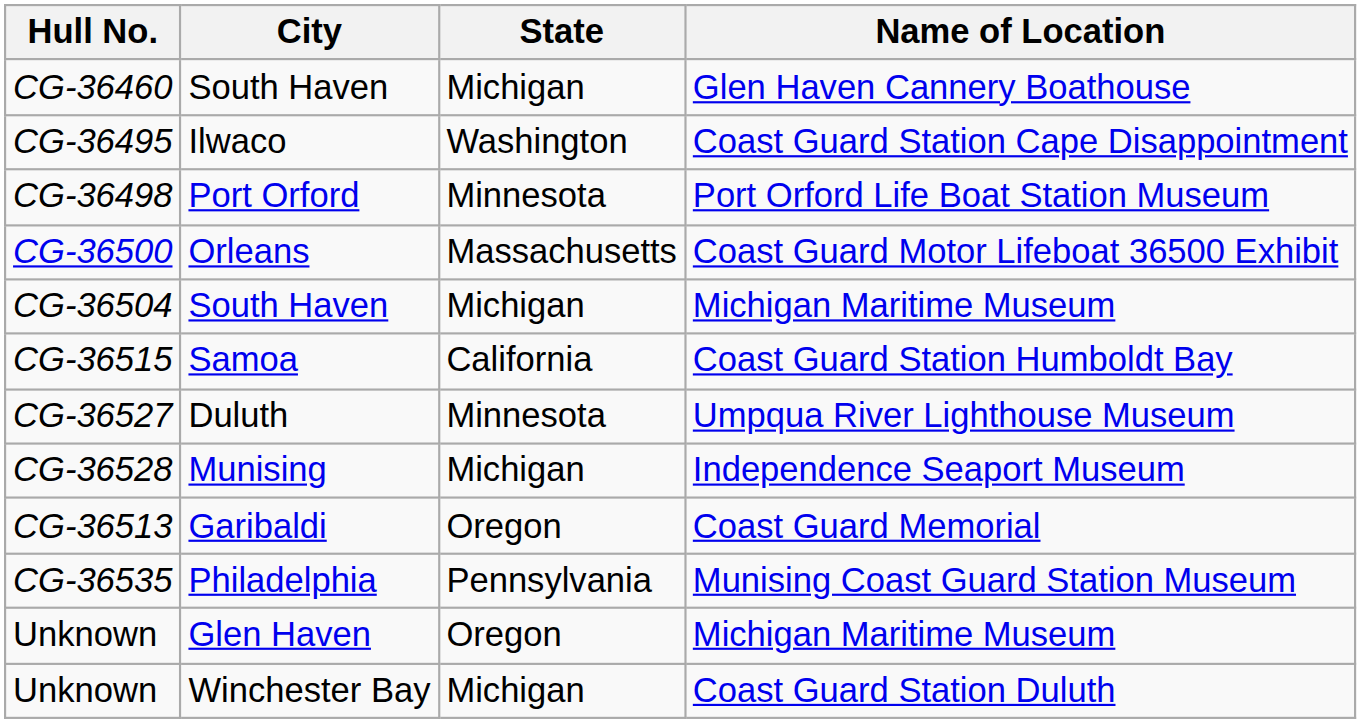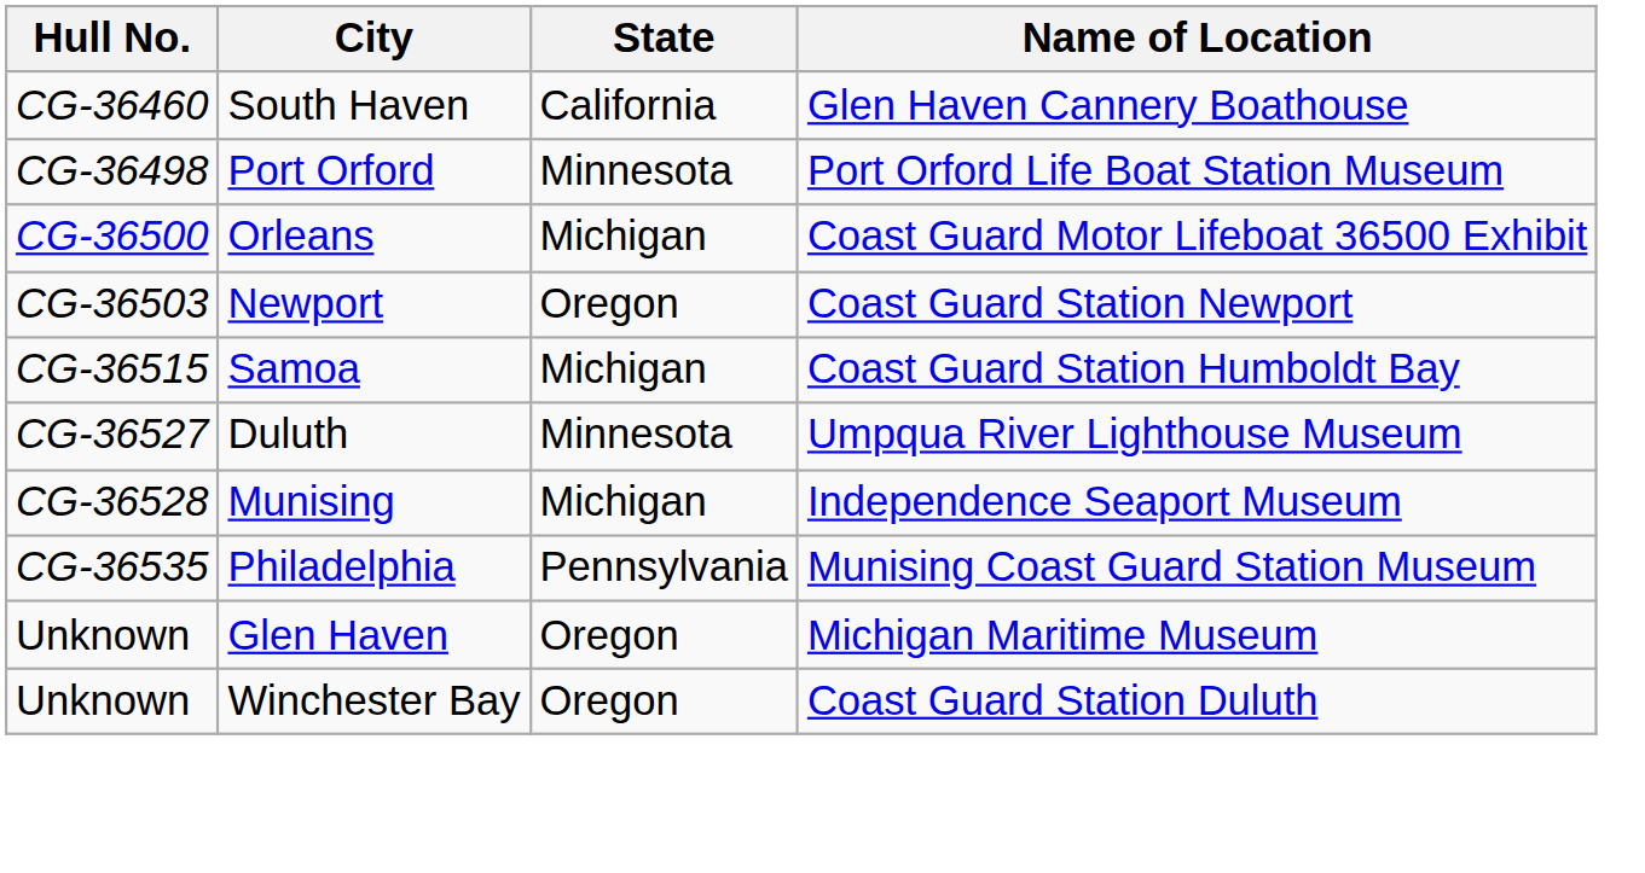CG-36460 | State: Michigan -> California
- row: CG-36495 | Ilwaco | Washington | Coast Guard Station Cape Disappointment
CG-36500 | State: Massachusetts -> Michigan
+ row: CG-36503 | Newport | Oregon | Coast Guard Station Newport
- row: CG-36504 | South Haven | Michigan | Michigan Maritime Museum
CG-36515 | State: California -> Michigan
- row: CG-36513 | Garibaldi | Oregon | Coast Guard Memorial
Unknown / Winchester Bay | State: Michigan -> Oregon
